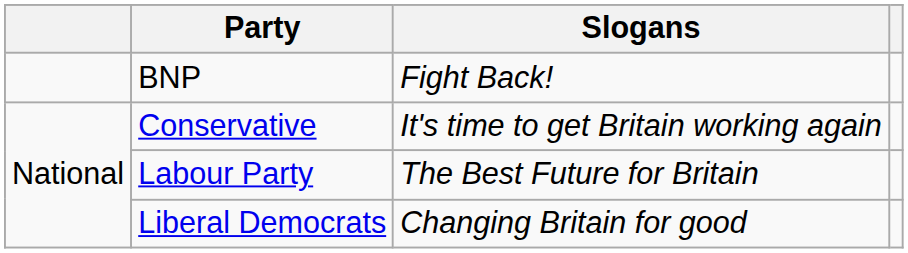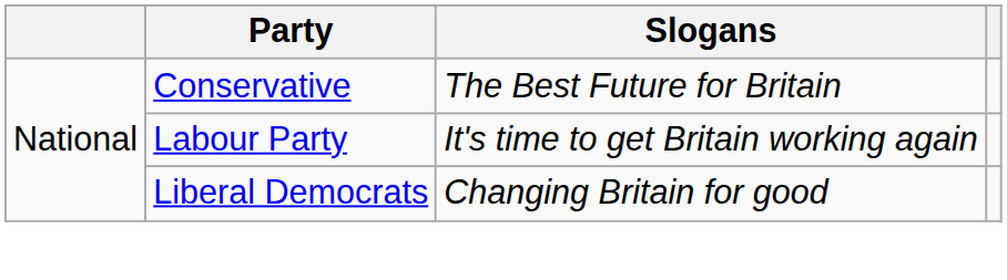- row: BNP | Fight Back!
Conservative | Slogans: It's time to get Britain working again -> The Best Future for Britain
Labour Party | Slogans: The Best Future for Britain -> It's time to get Britain working again
